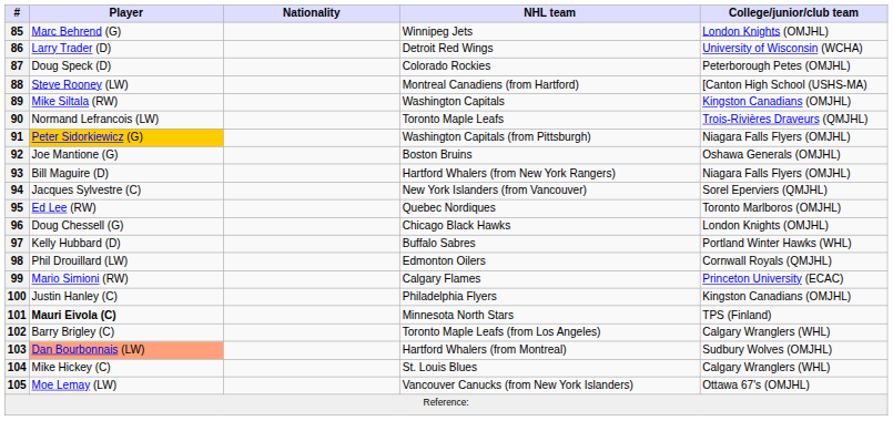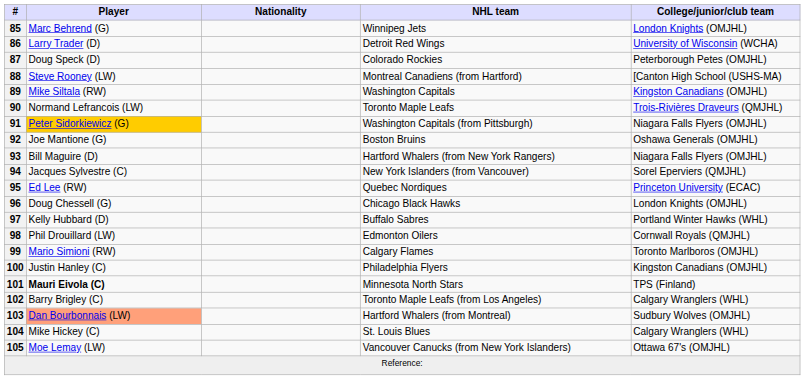95 | College/junior/club team: Toronto Marlboros (OMJHL) -> Princeton University (ECAC)
99 | College/junior/club team: Princeton University (ECAC) -> Toronto Marlboros (OMJHL)
